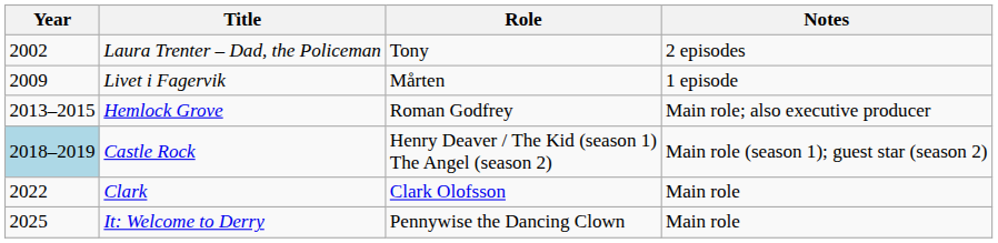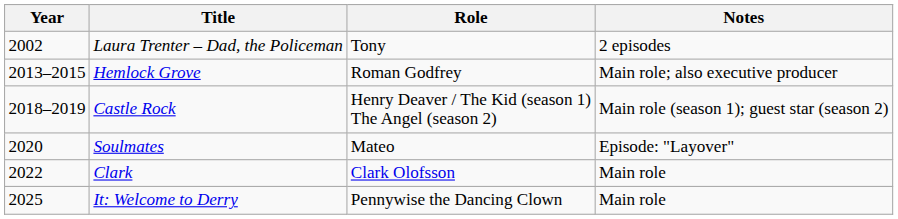- row: 2009 | Livet i Fagervik | Mårten | 1 episode
Castle Rock | Year: lightblue background -> no background
+ row: 2020 | Soulmates | Mateo | Episode: "Layover"
